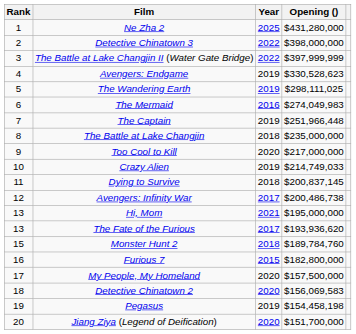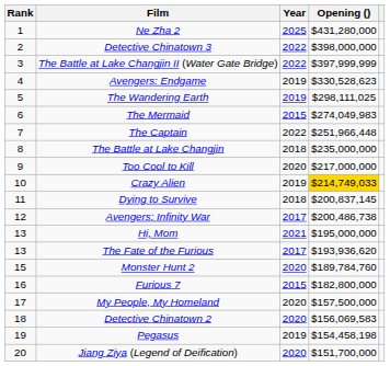The Mermaid | Year: 2016 -> 2015
The Captain | Year: 2019 -> 2022
Crazy Alien | Opening (): no background -> gold background
Monster Hunt 2 | Year: 2018 -> 2020
